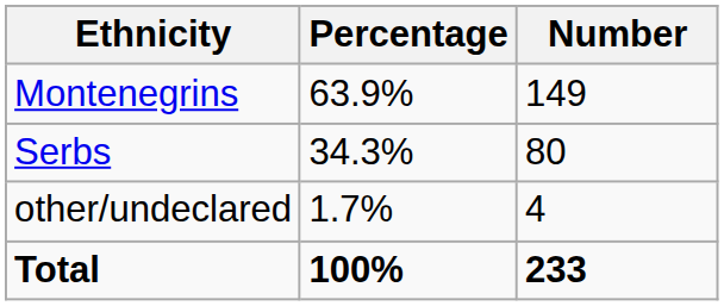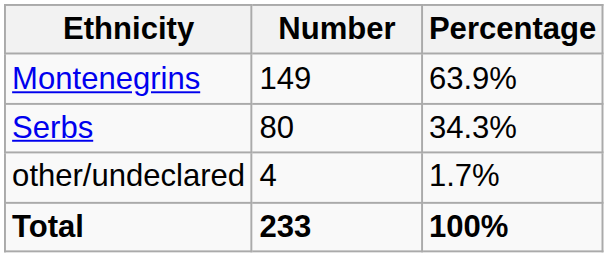columns swapped: Number <-> Percentage
